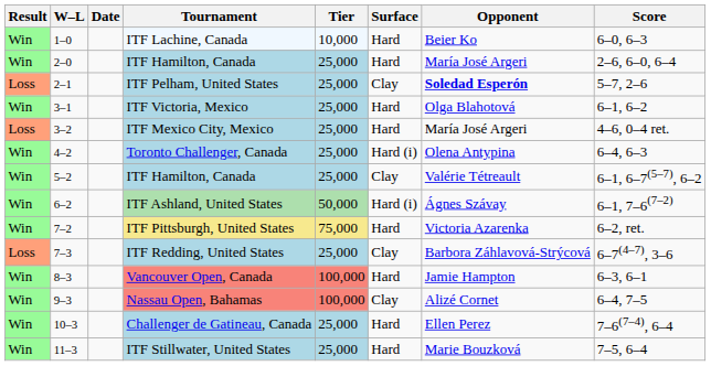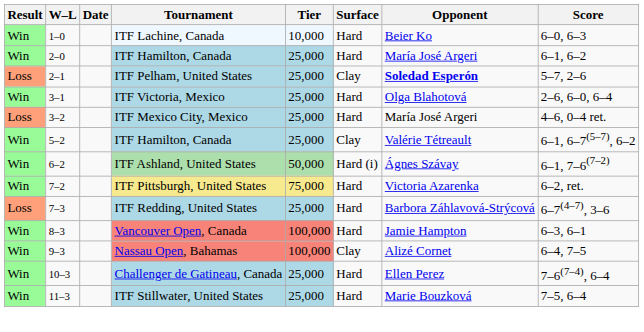2–0 / ITF Hamilton, Canada | Score: 2–6, 6–0, 6–4 -> 6–1, 6–2
ITF Victoria, Mexico | Score: 6–1, 6–2 -> 2–6, 6–0, 6–4
- row: Win | 4–2 | Toronto Challenger, Canada | 25,000 | Hard (i) | Olena Antypina | 6–4, 6–3
ITF Redding, United States | Surface: Clay -> Hard
